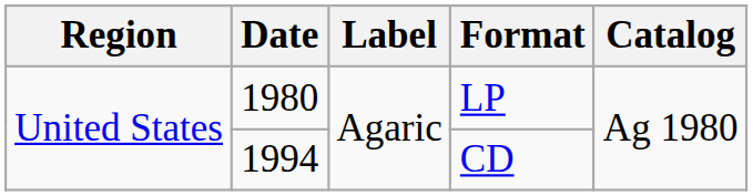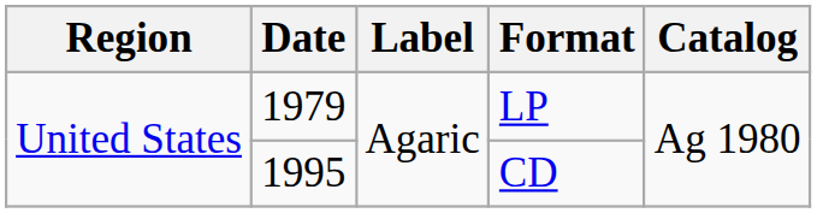LP | Date: 1980 -> 1979
CD | Date: 1994 -> 1995
